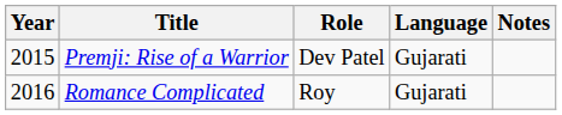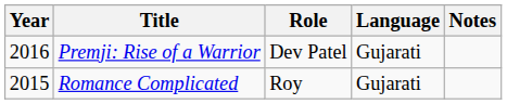Premji: Rise of a Warrior | Year: 2015 -> 2016
Romance Complicated | Year: 2016 -> 2015
